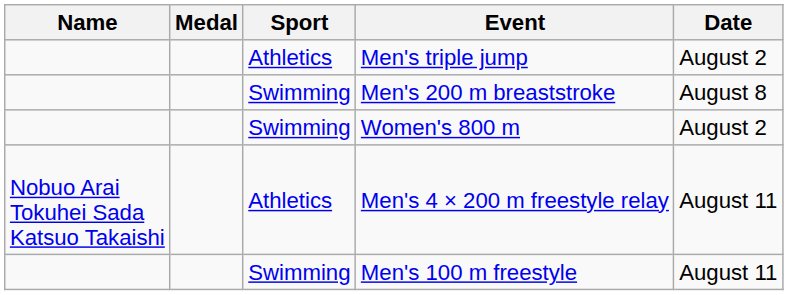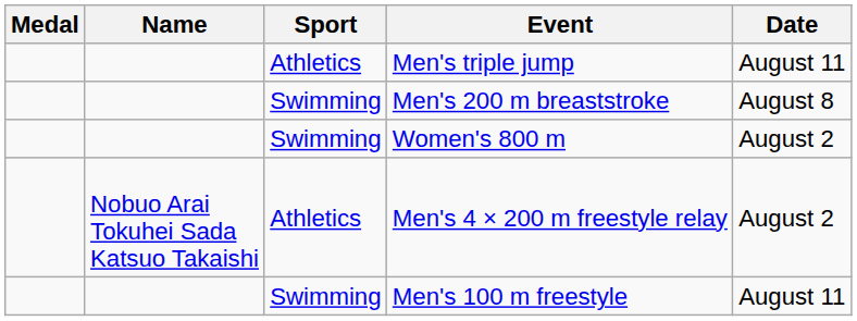columns swapped: Medal <-> Name
Men's triple jump | Date: August 2 -> August 11
Men's 4 × 200 m freestyle relay | Date: August 11 -> August 2
